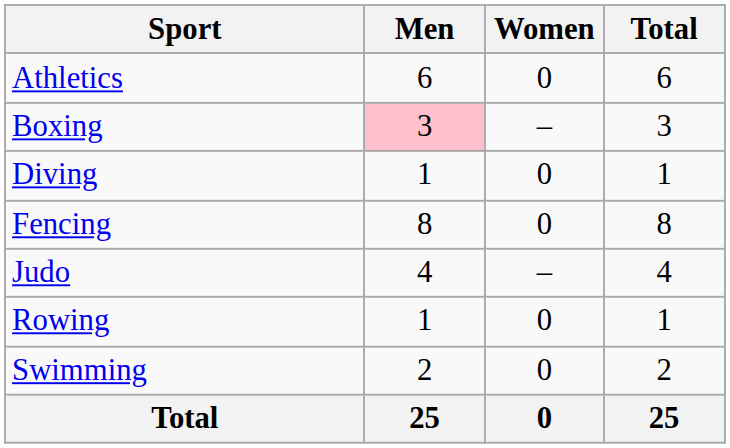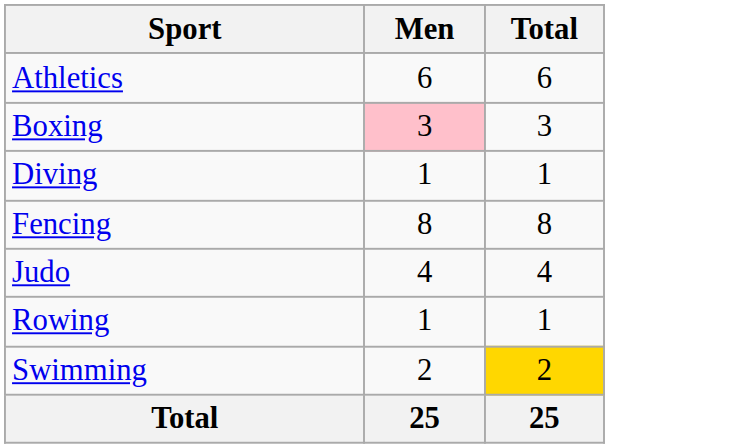- column: Women | 0 | – | 0 | 0 | – | 0 | 0 | 0
Swimming | Total: no background -> gold background
